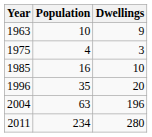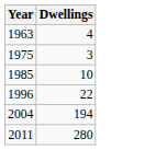- column: Population | 10 | 4 | 16 | 35 | 63 | 234
1963 | Dwellings: 9 -> 4
1996 | Dwellings: 20 -> 22
2004 | Dwellings: 196 -> 194
